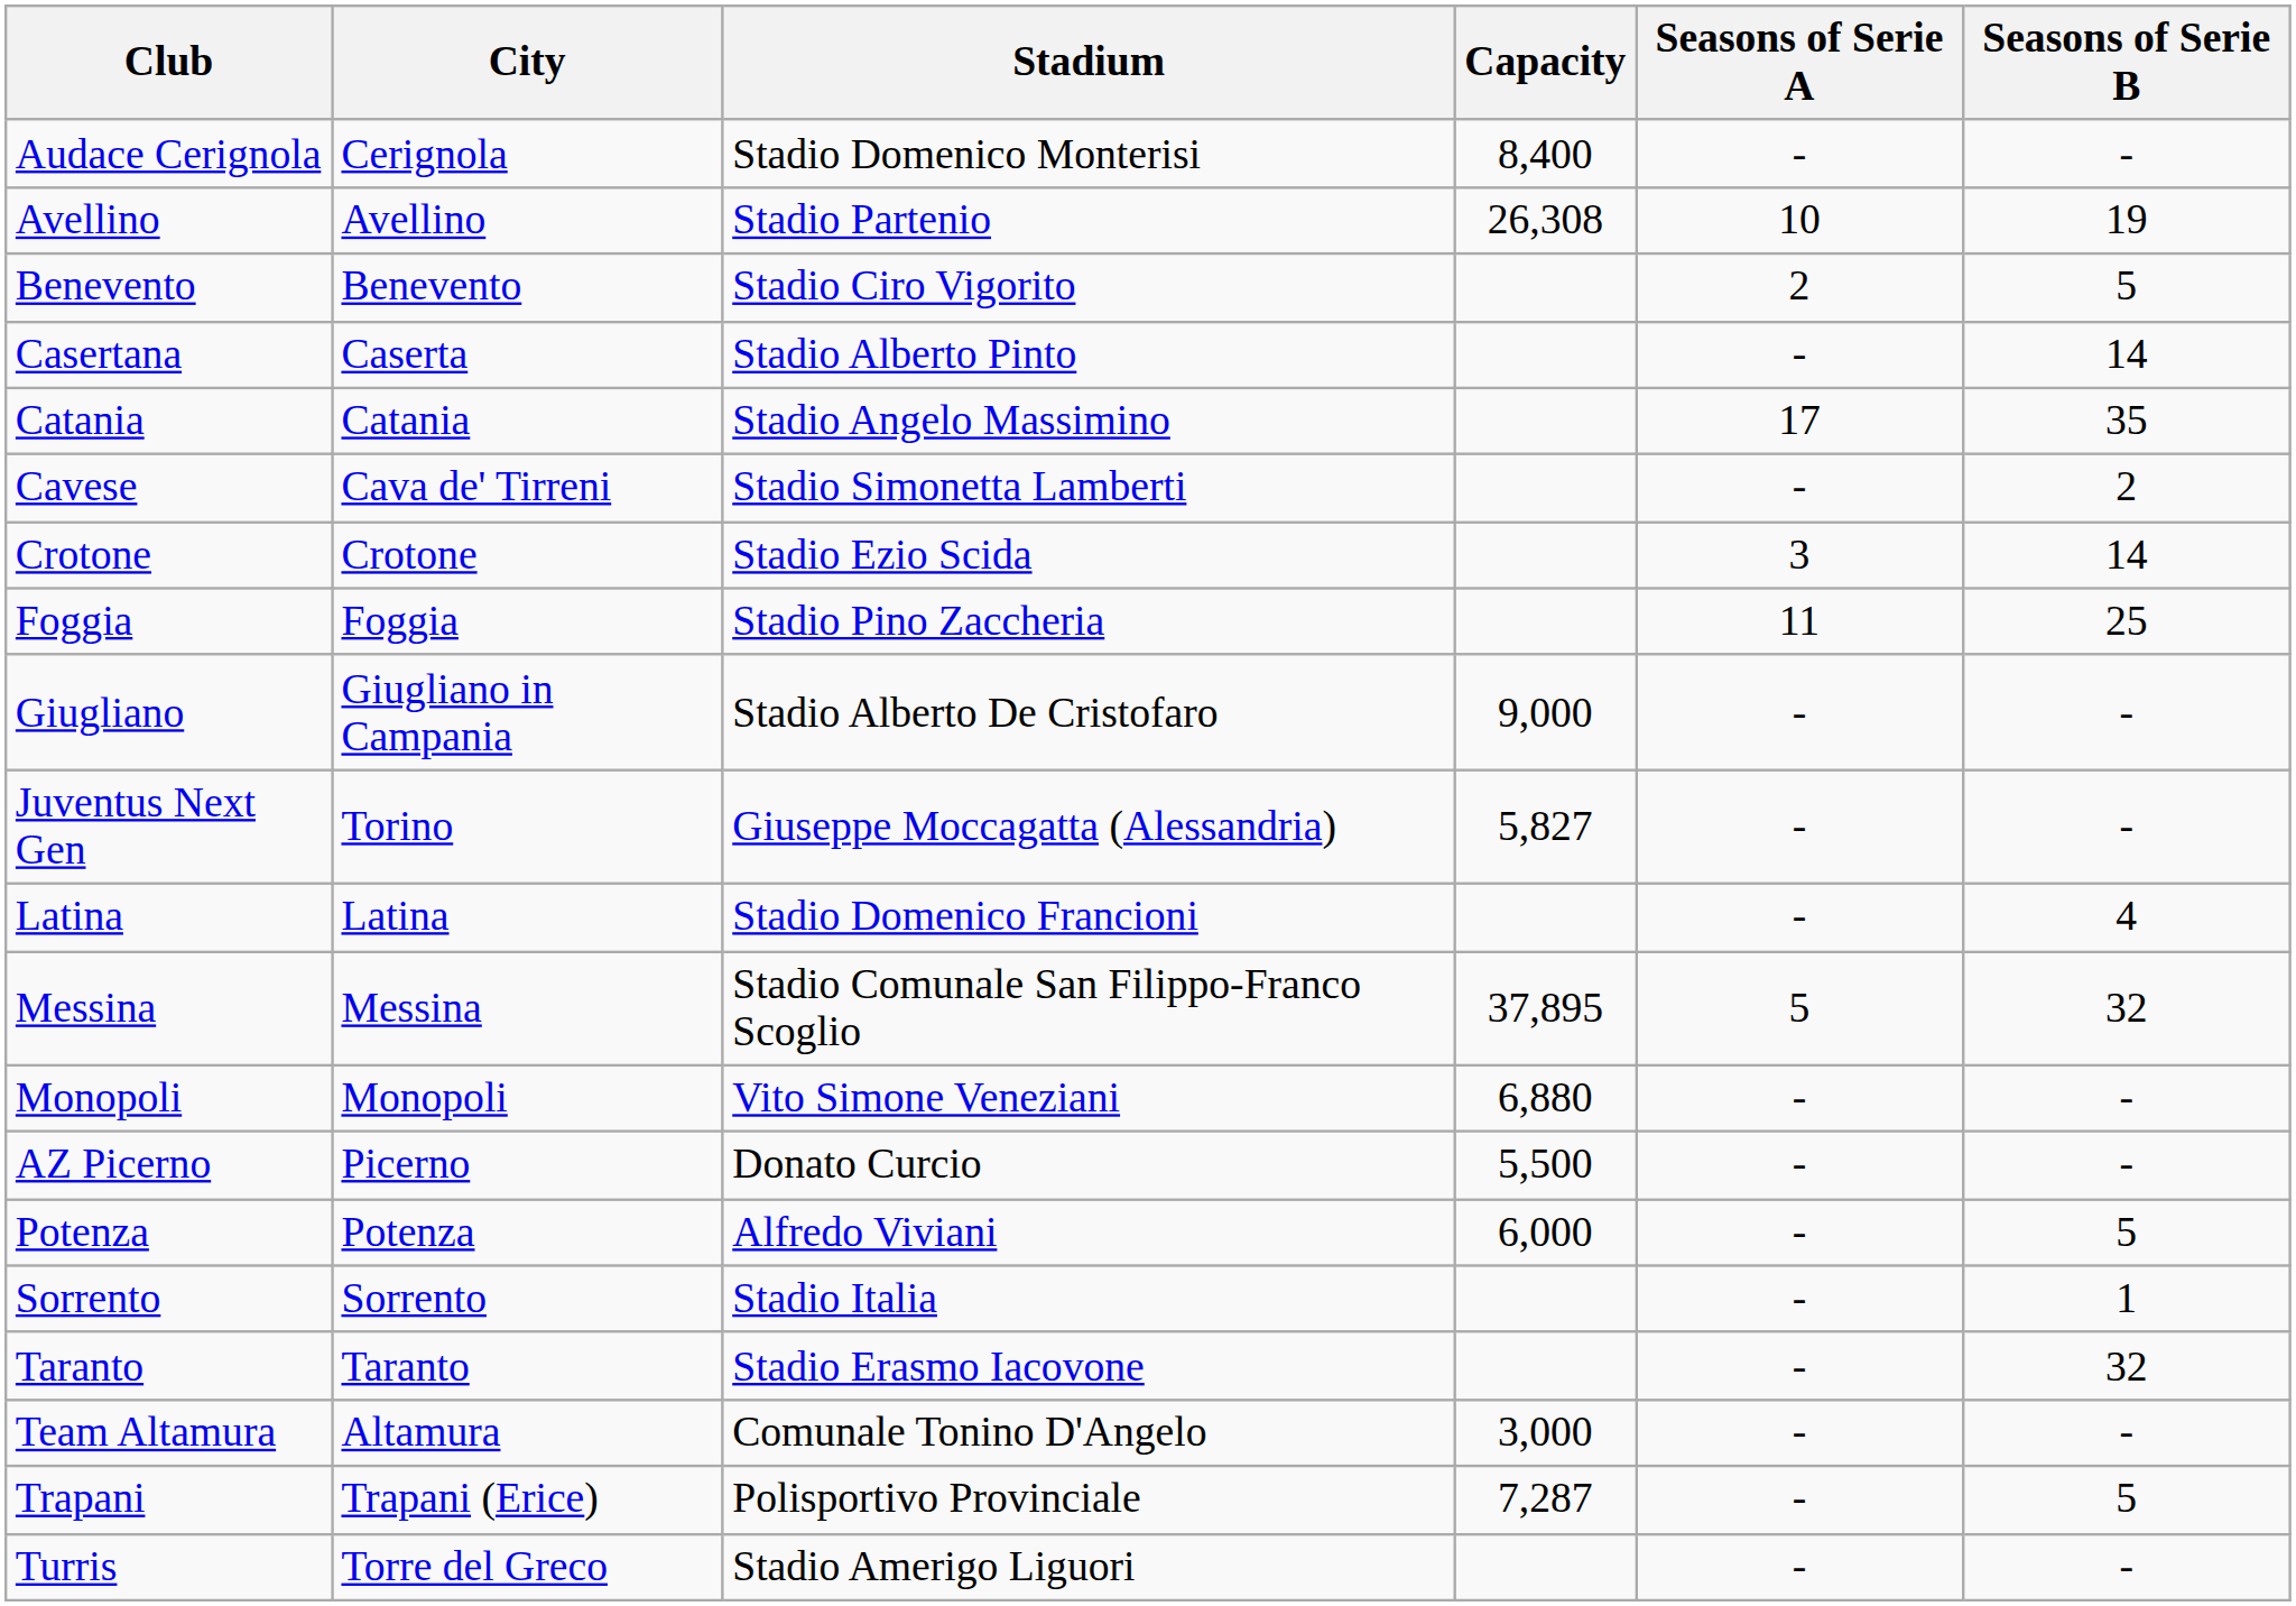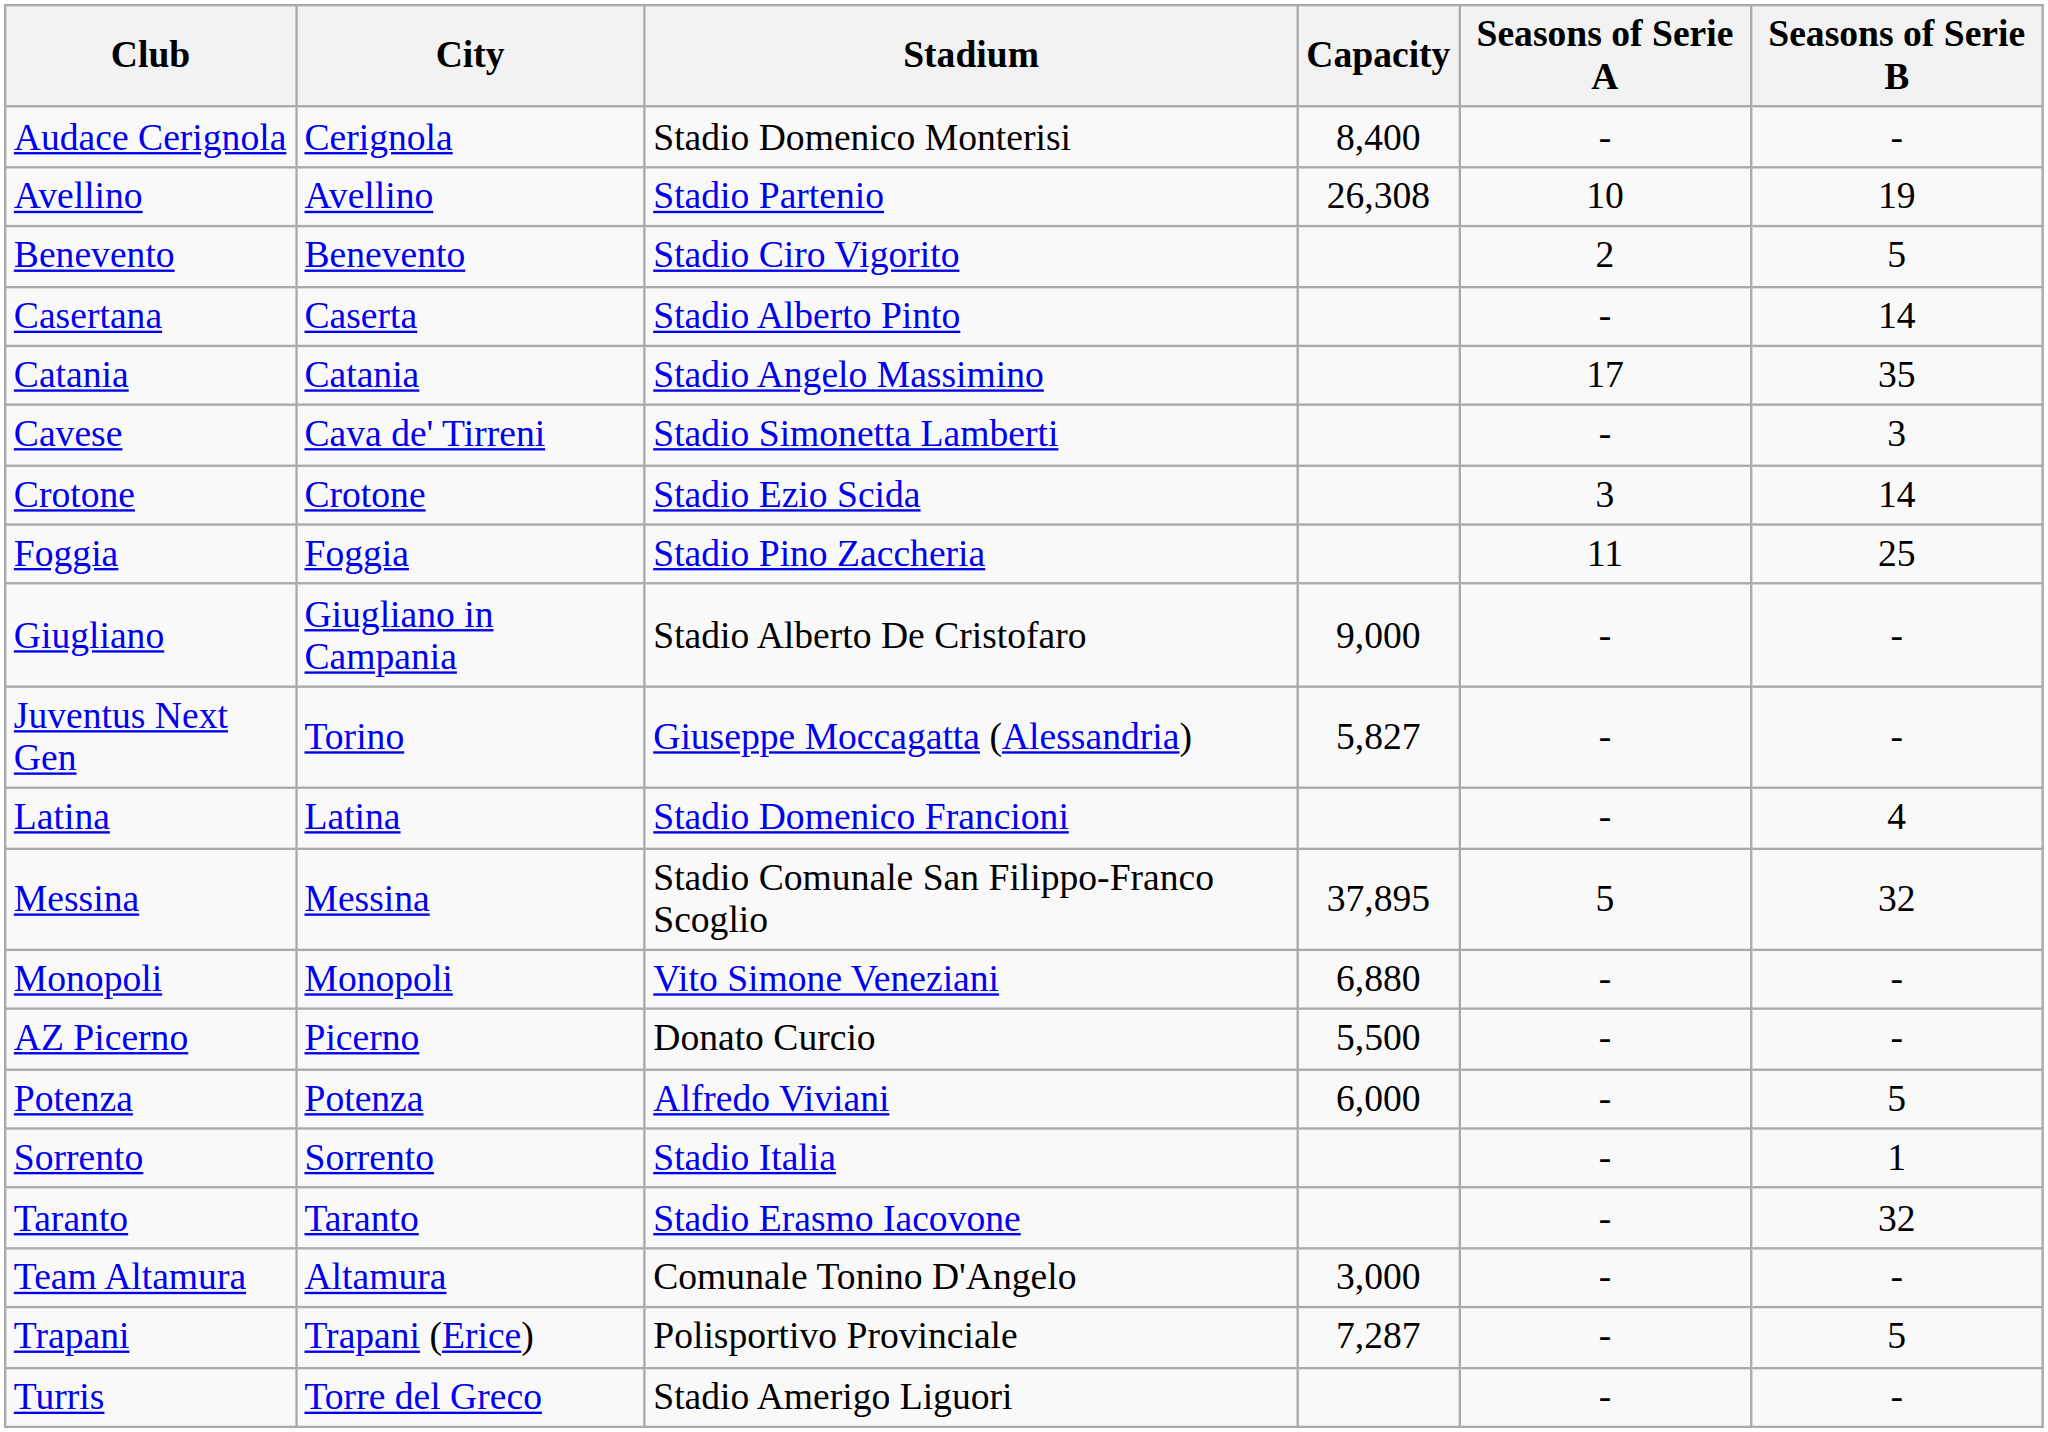Cavese | Seasons of Serie B: 2 -> 3
